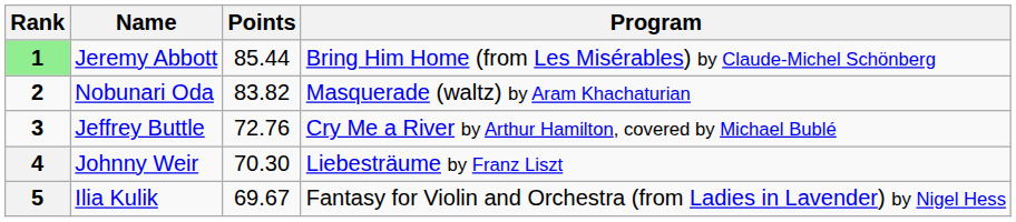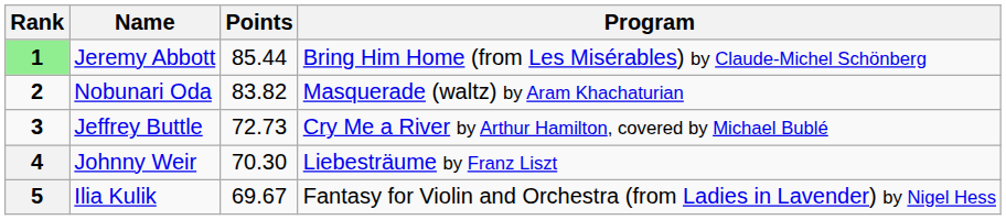Jeffrey Buttle | Points: 72.76 -> 72.73
